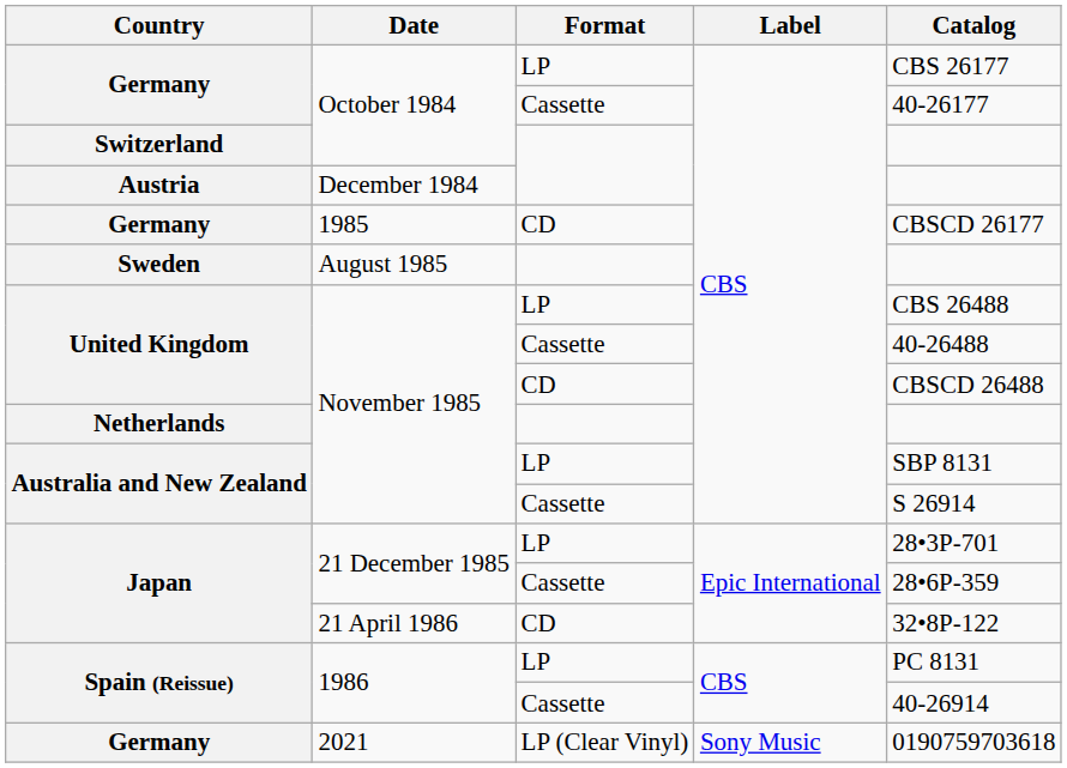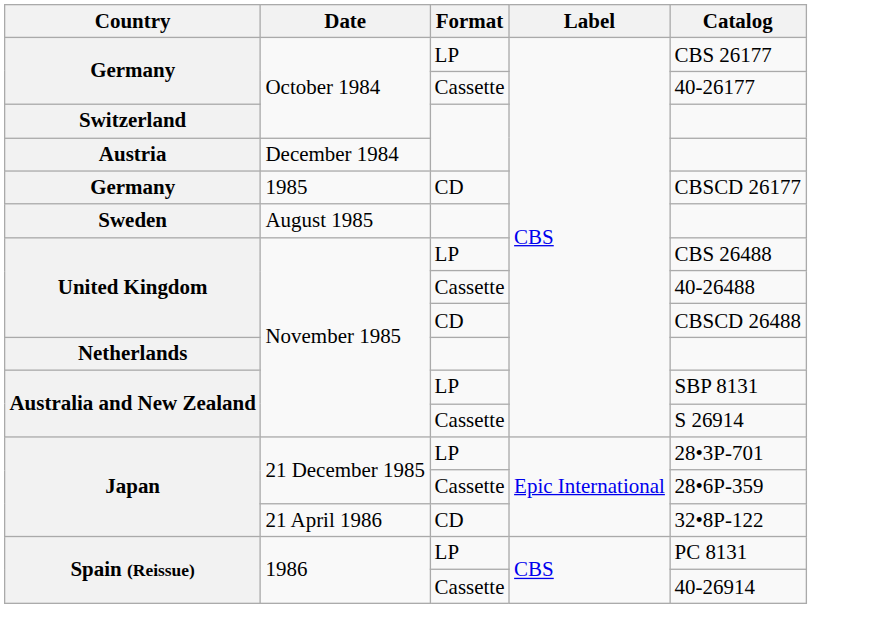- row: Germany | 2021 | LP (Clear Vinyl) | Sony Music | 0190759703618
